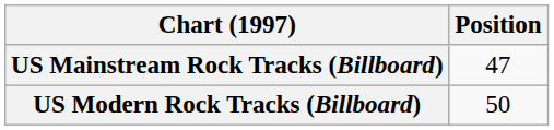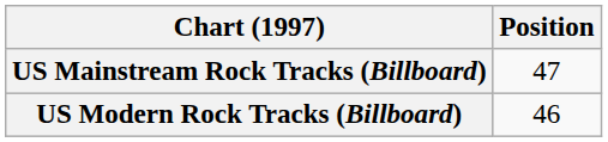US Modern Rock Tracks (Billboard) | Position: 50 -> 46
